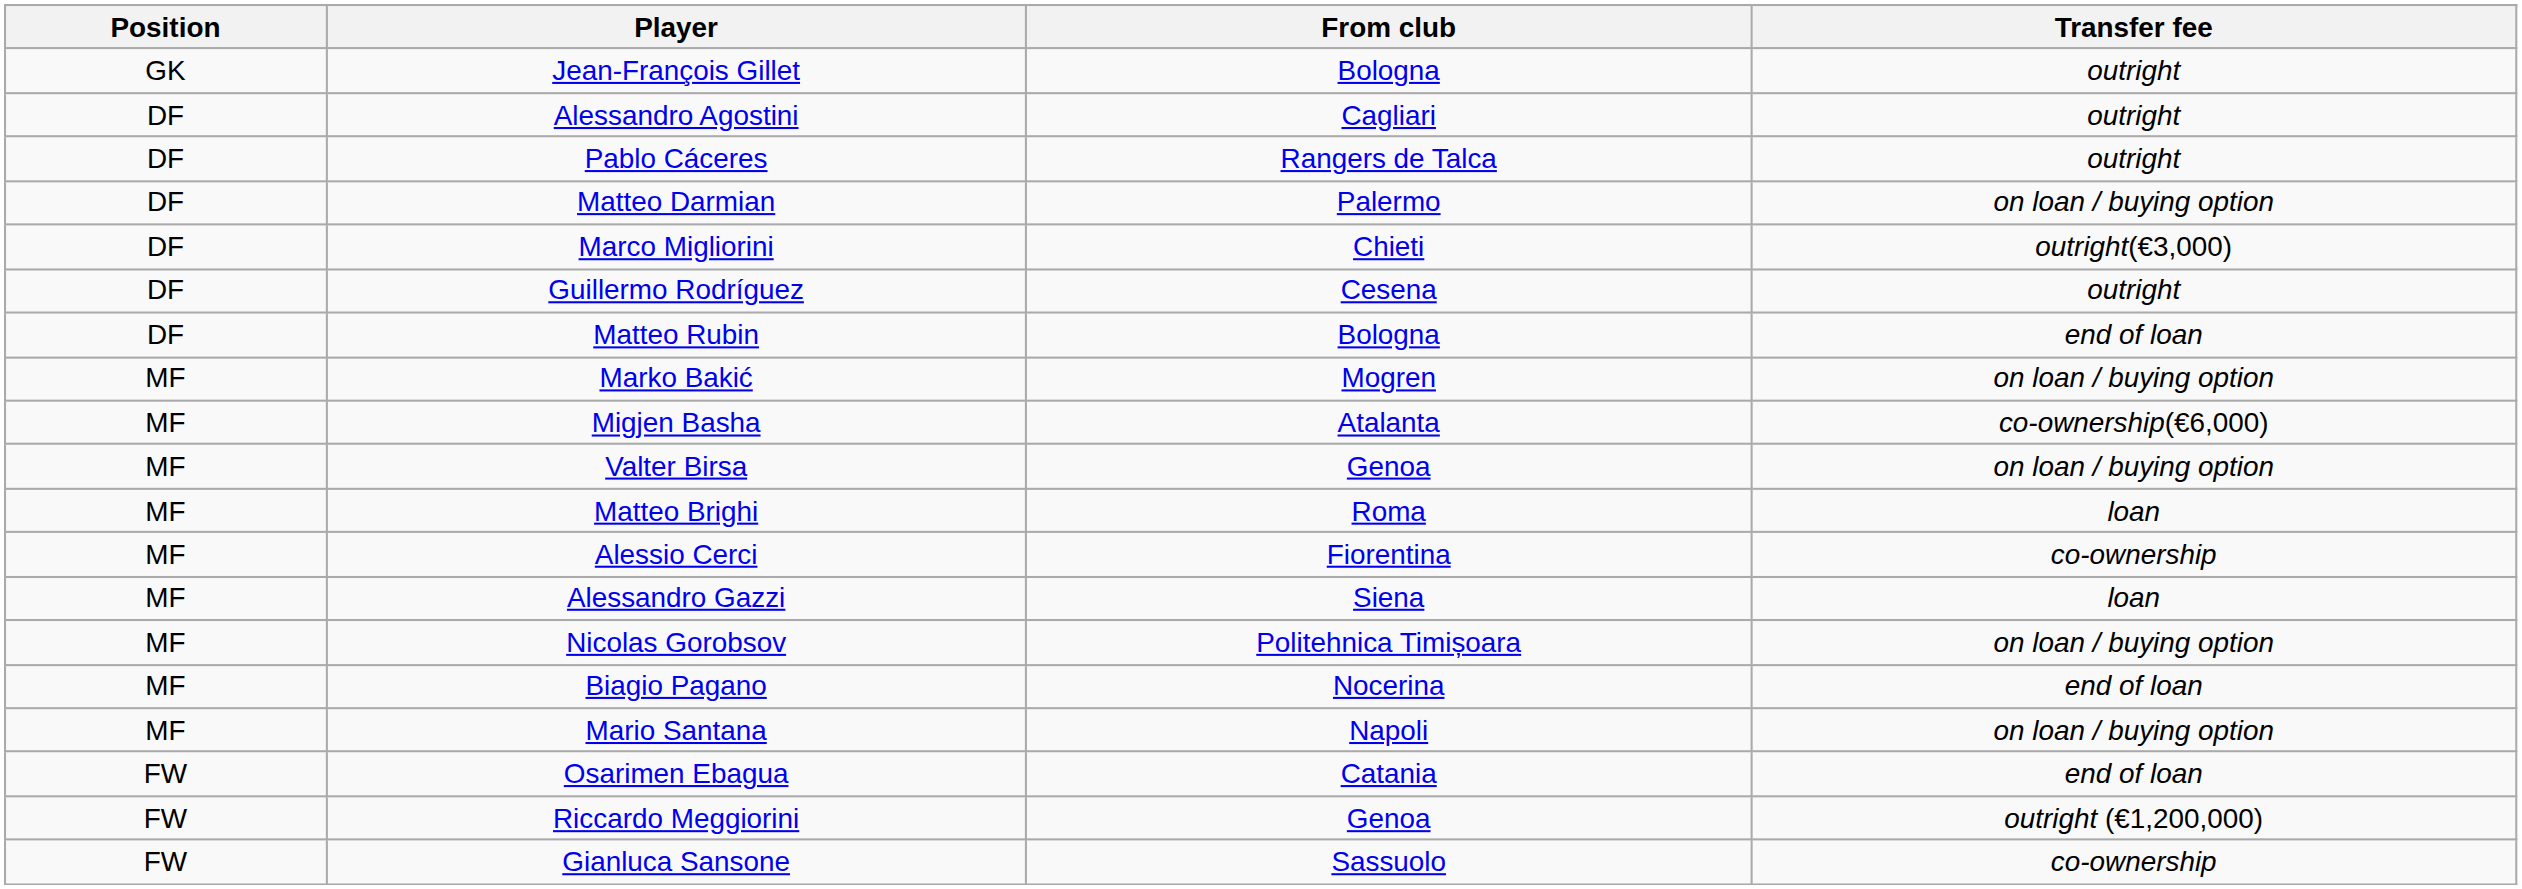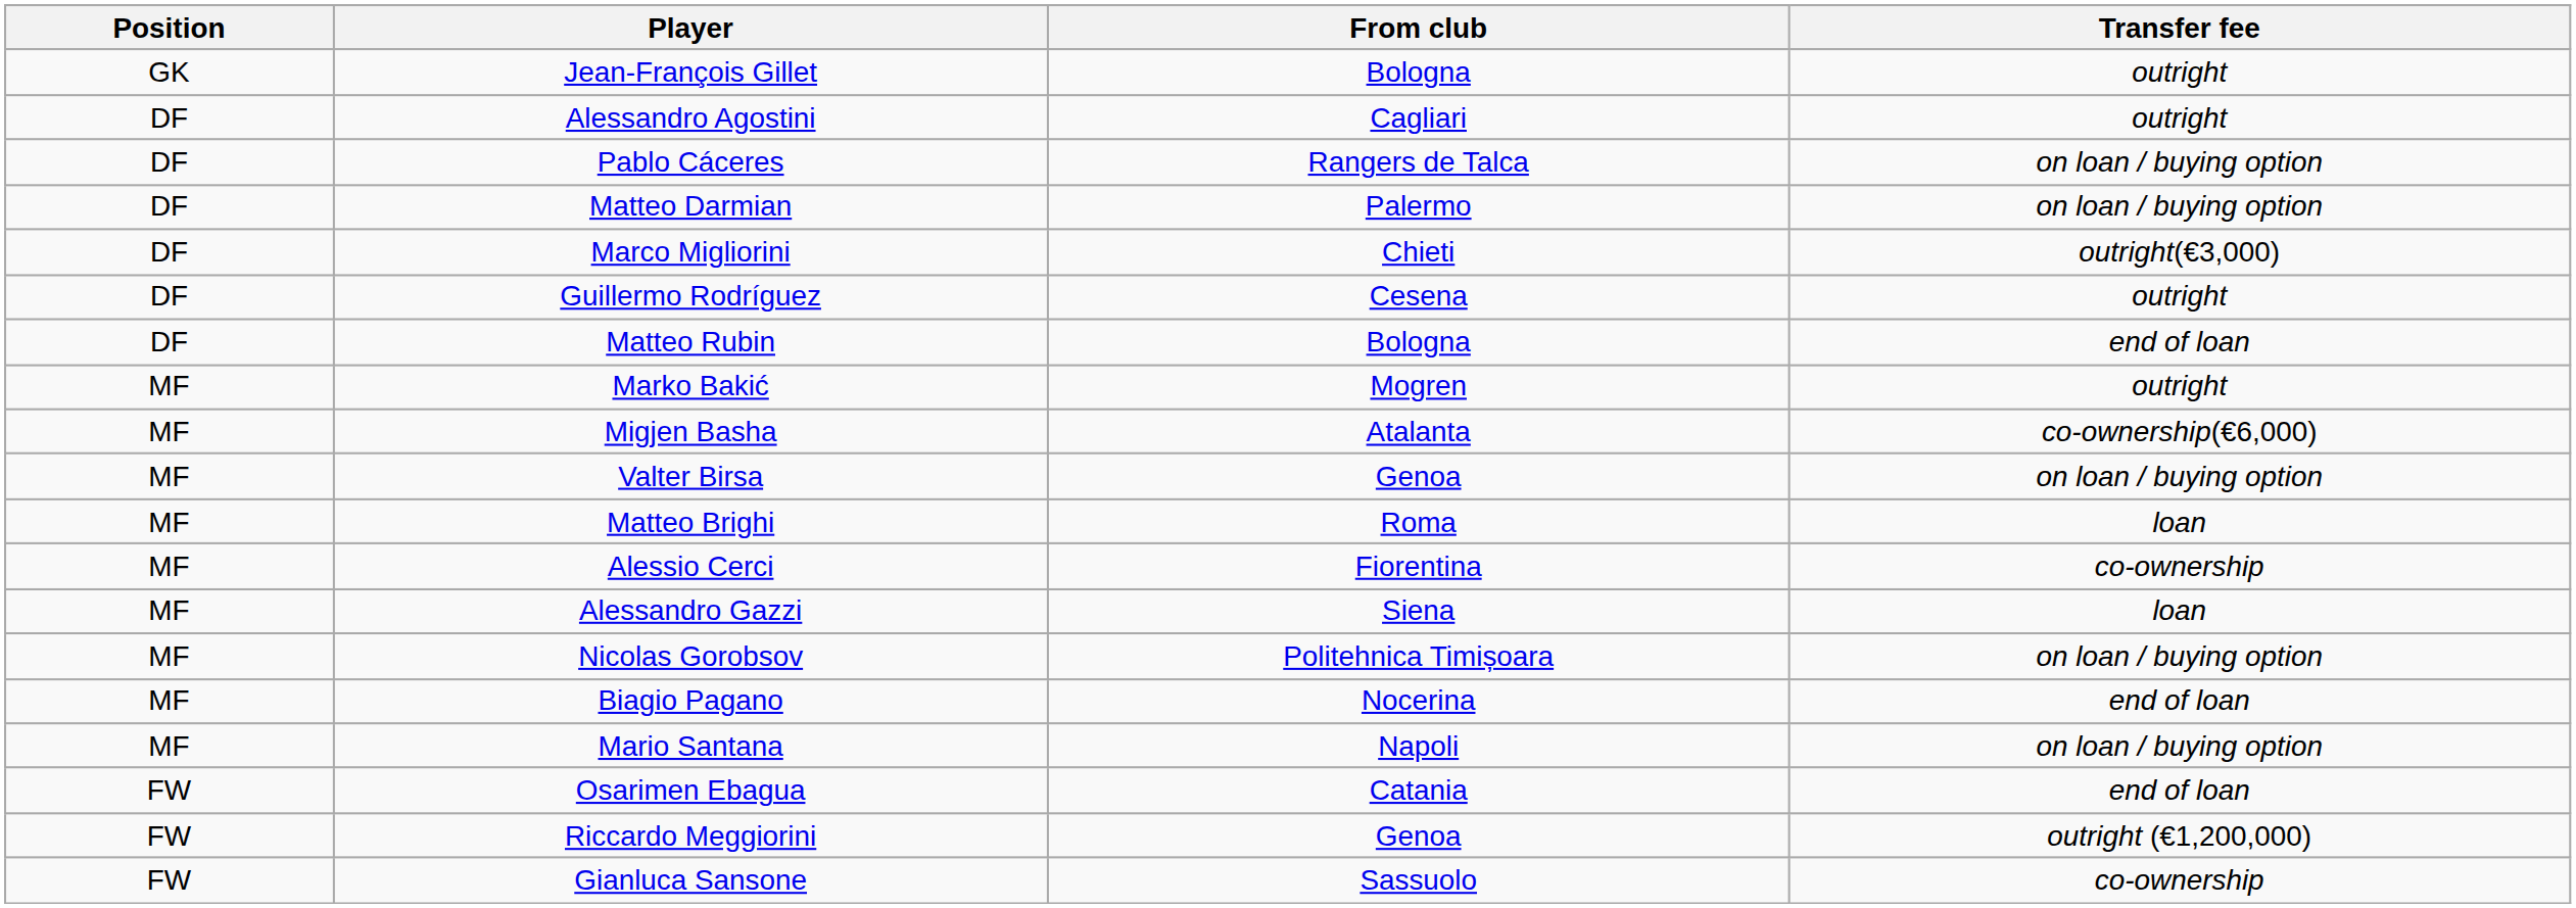Pablo Cáceres | Transfer fee: outright -> on loan / buying option
Marko Bakić | Transfer fee: on loan / buying option -> outright
